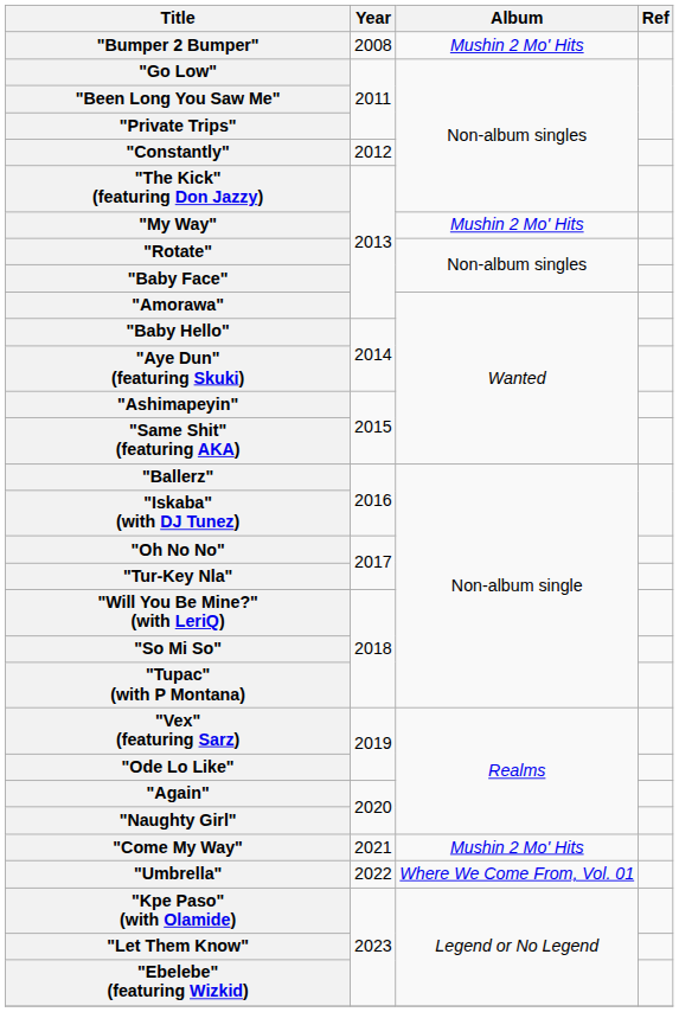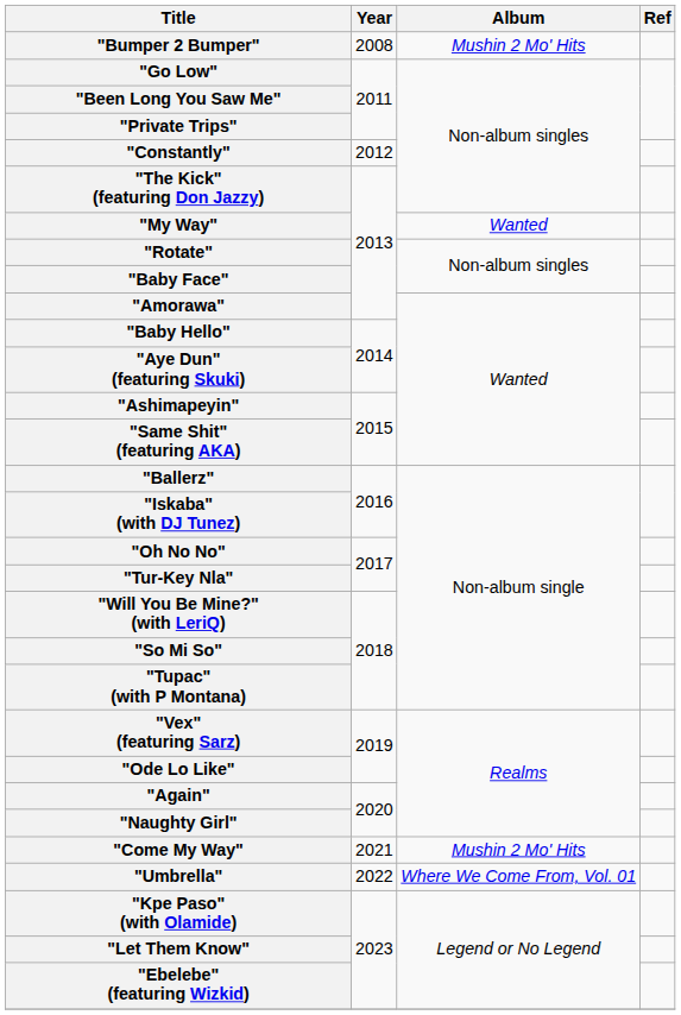"My Way" | Album: Mushin 2 Mo' Hits -> Wanted
